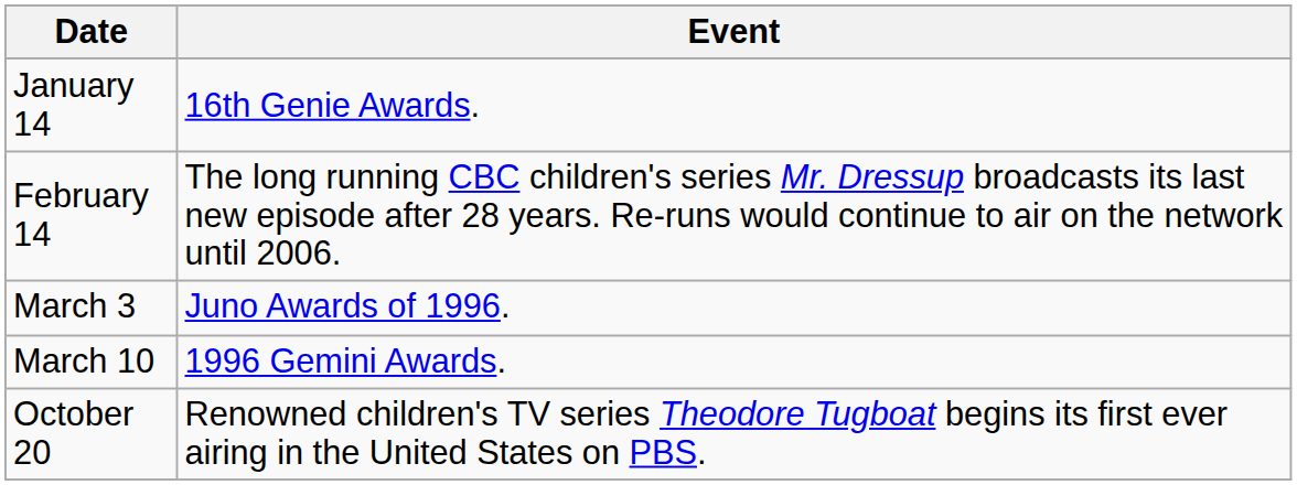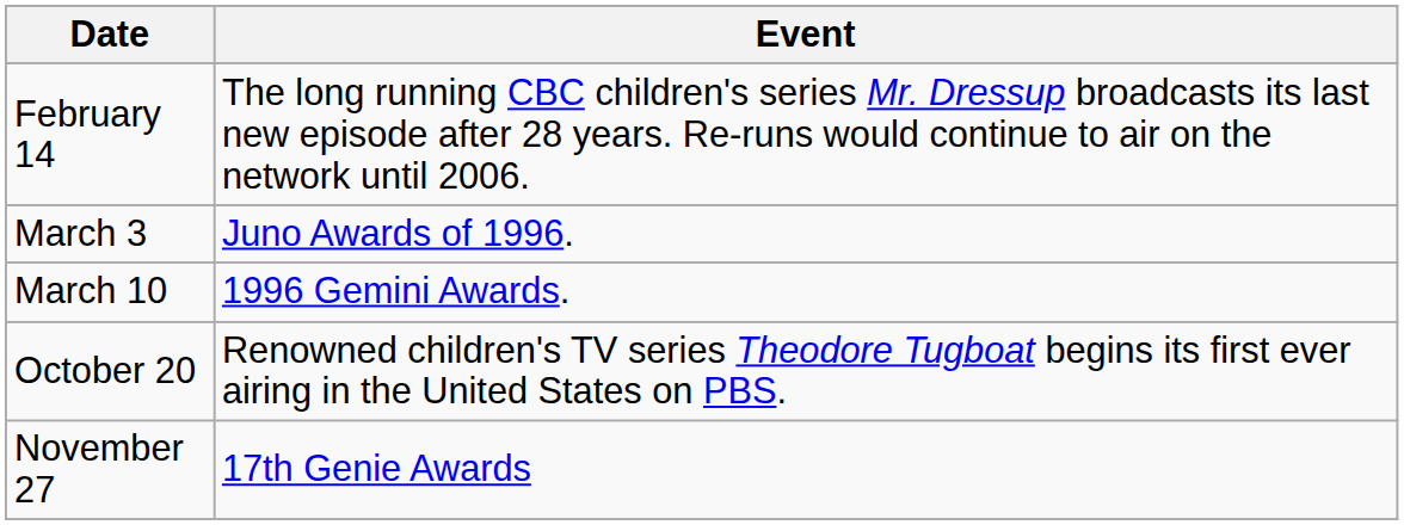- row: January 14 | 16th Genie Awards.
+ row: November 27 | 17th Genie Awards
